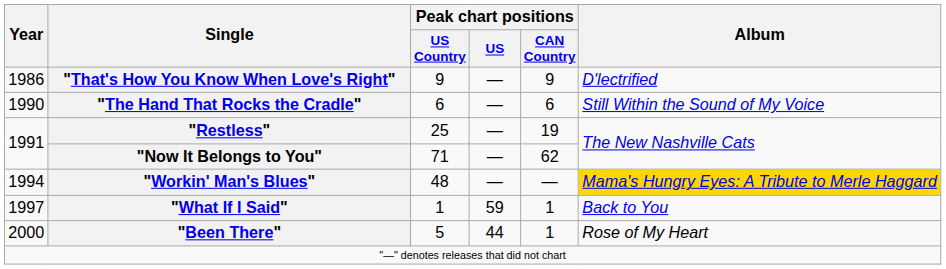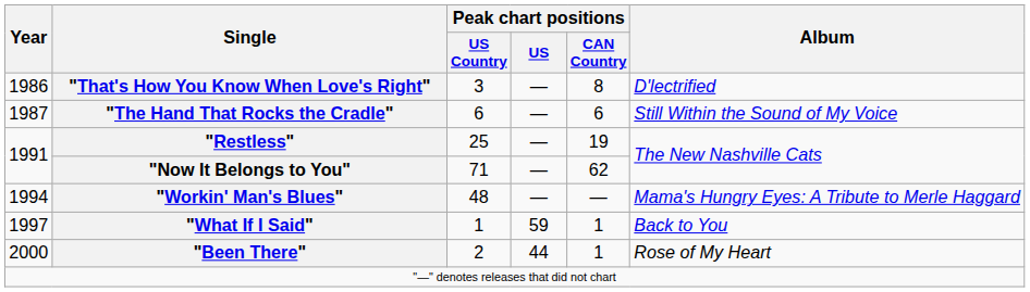"That's How You Know When Love's Right" | Peak chart positions / US Country: 9 -> 3
"That's How You Know When Love's Right" | Peak chart positions / CAN Country: 9 -> 8
"The Hand That Rocks the Cradle" | Year: 1990 -> 1987
"Workin' Man's Blues" | Album: gold background -> no background
"Been There" | Peak chart positions / US Country: 5 -> 2
